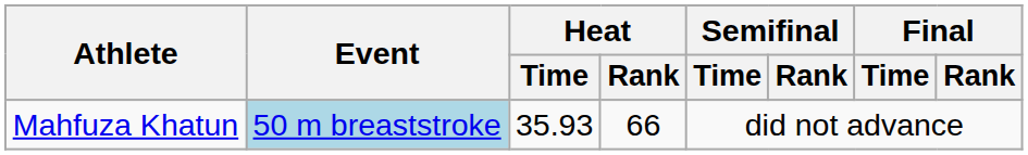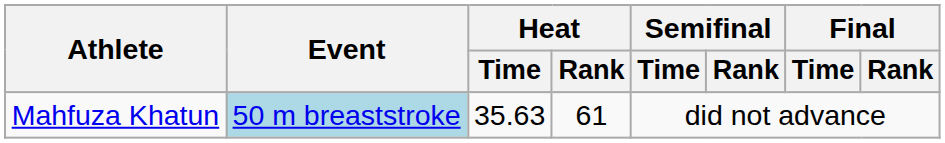Mahfuza Khatun | Heat / Time: 35.93 -> 35.63
Mahfuza Khatun | Heat / Rank: 66 -> 61
